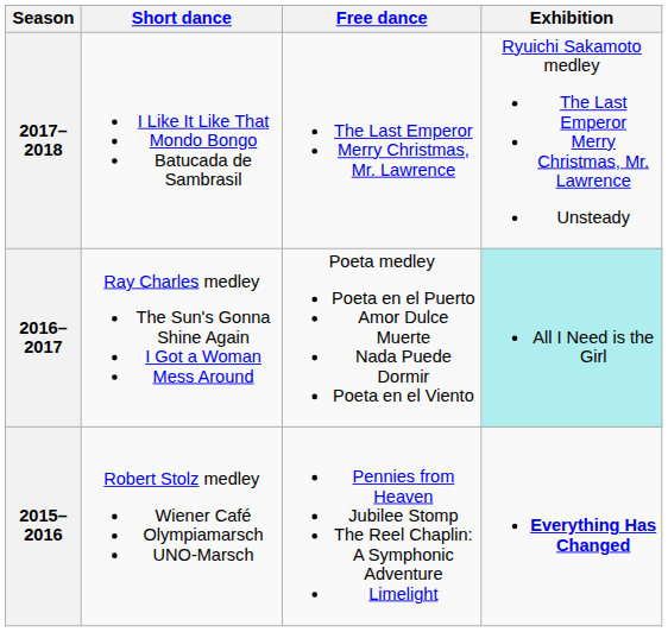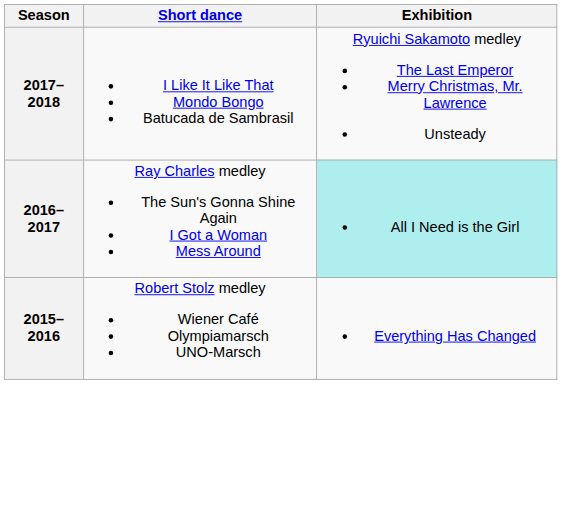- column: Free dance | The Last Emperor Merry Christmas, Mr. Lawrence | Poeta medley Poeta en el Puerto Amor Dulce Muerte Nada Puede Dormir Poeta en el Viento | Pennies from Heaven Jubilee Stomp The Reel Chaplin: A Symphonic Adventure Limelight
2015–2016 | Exhibition: bold -> normal
